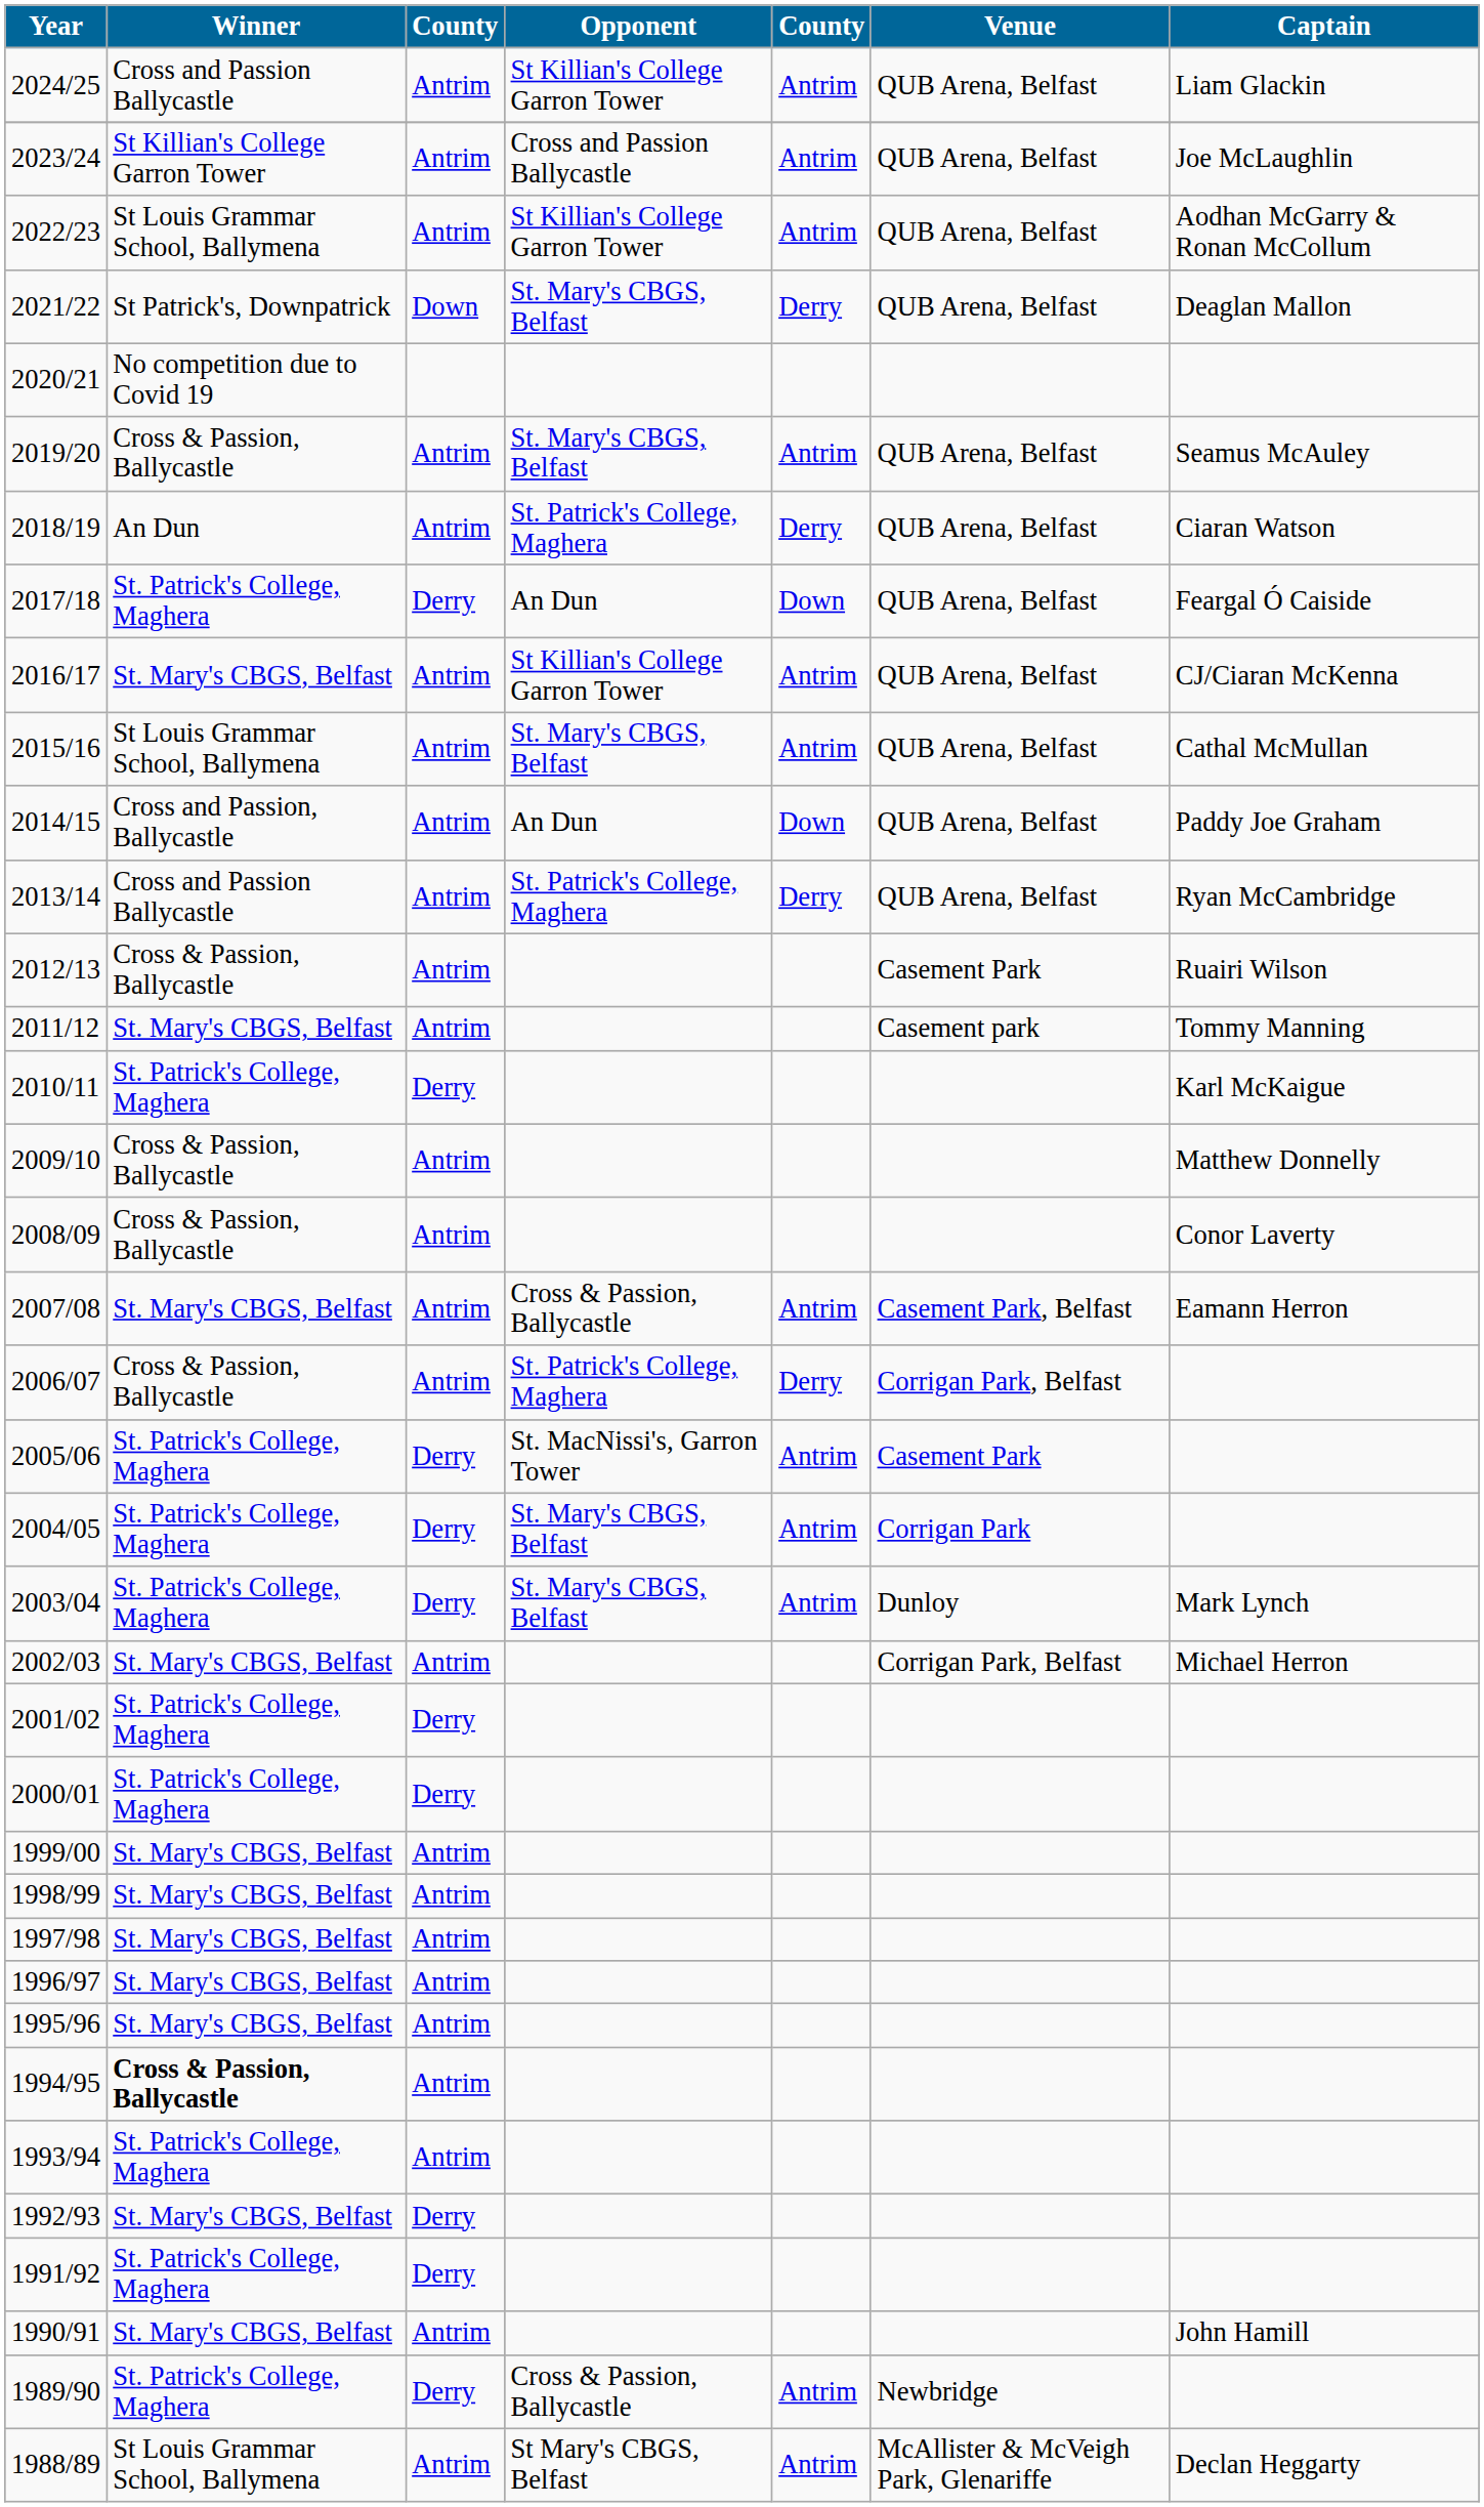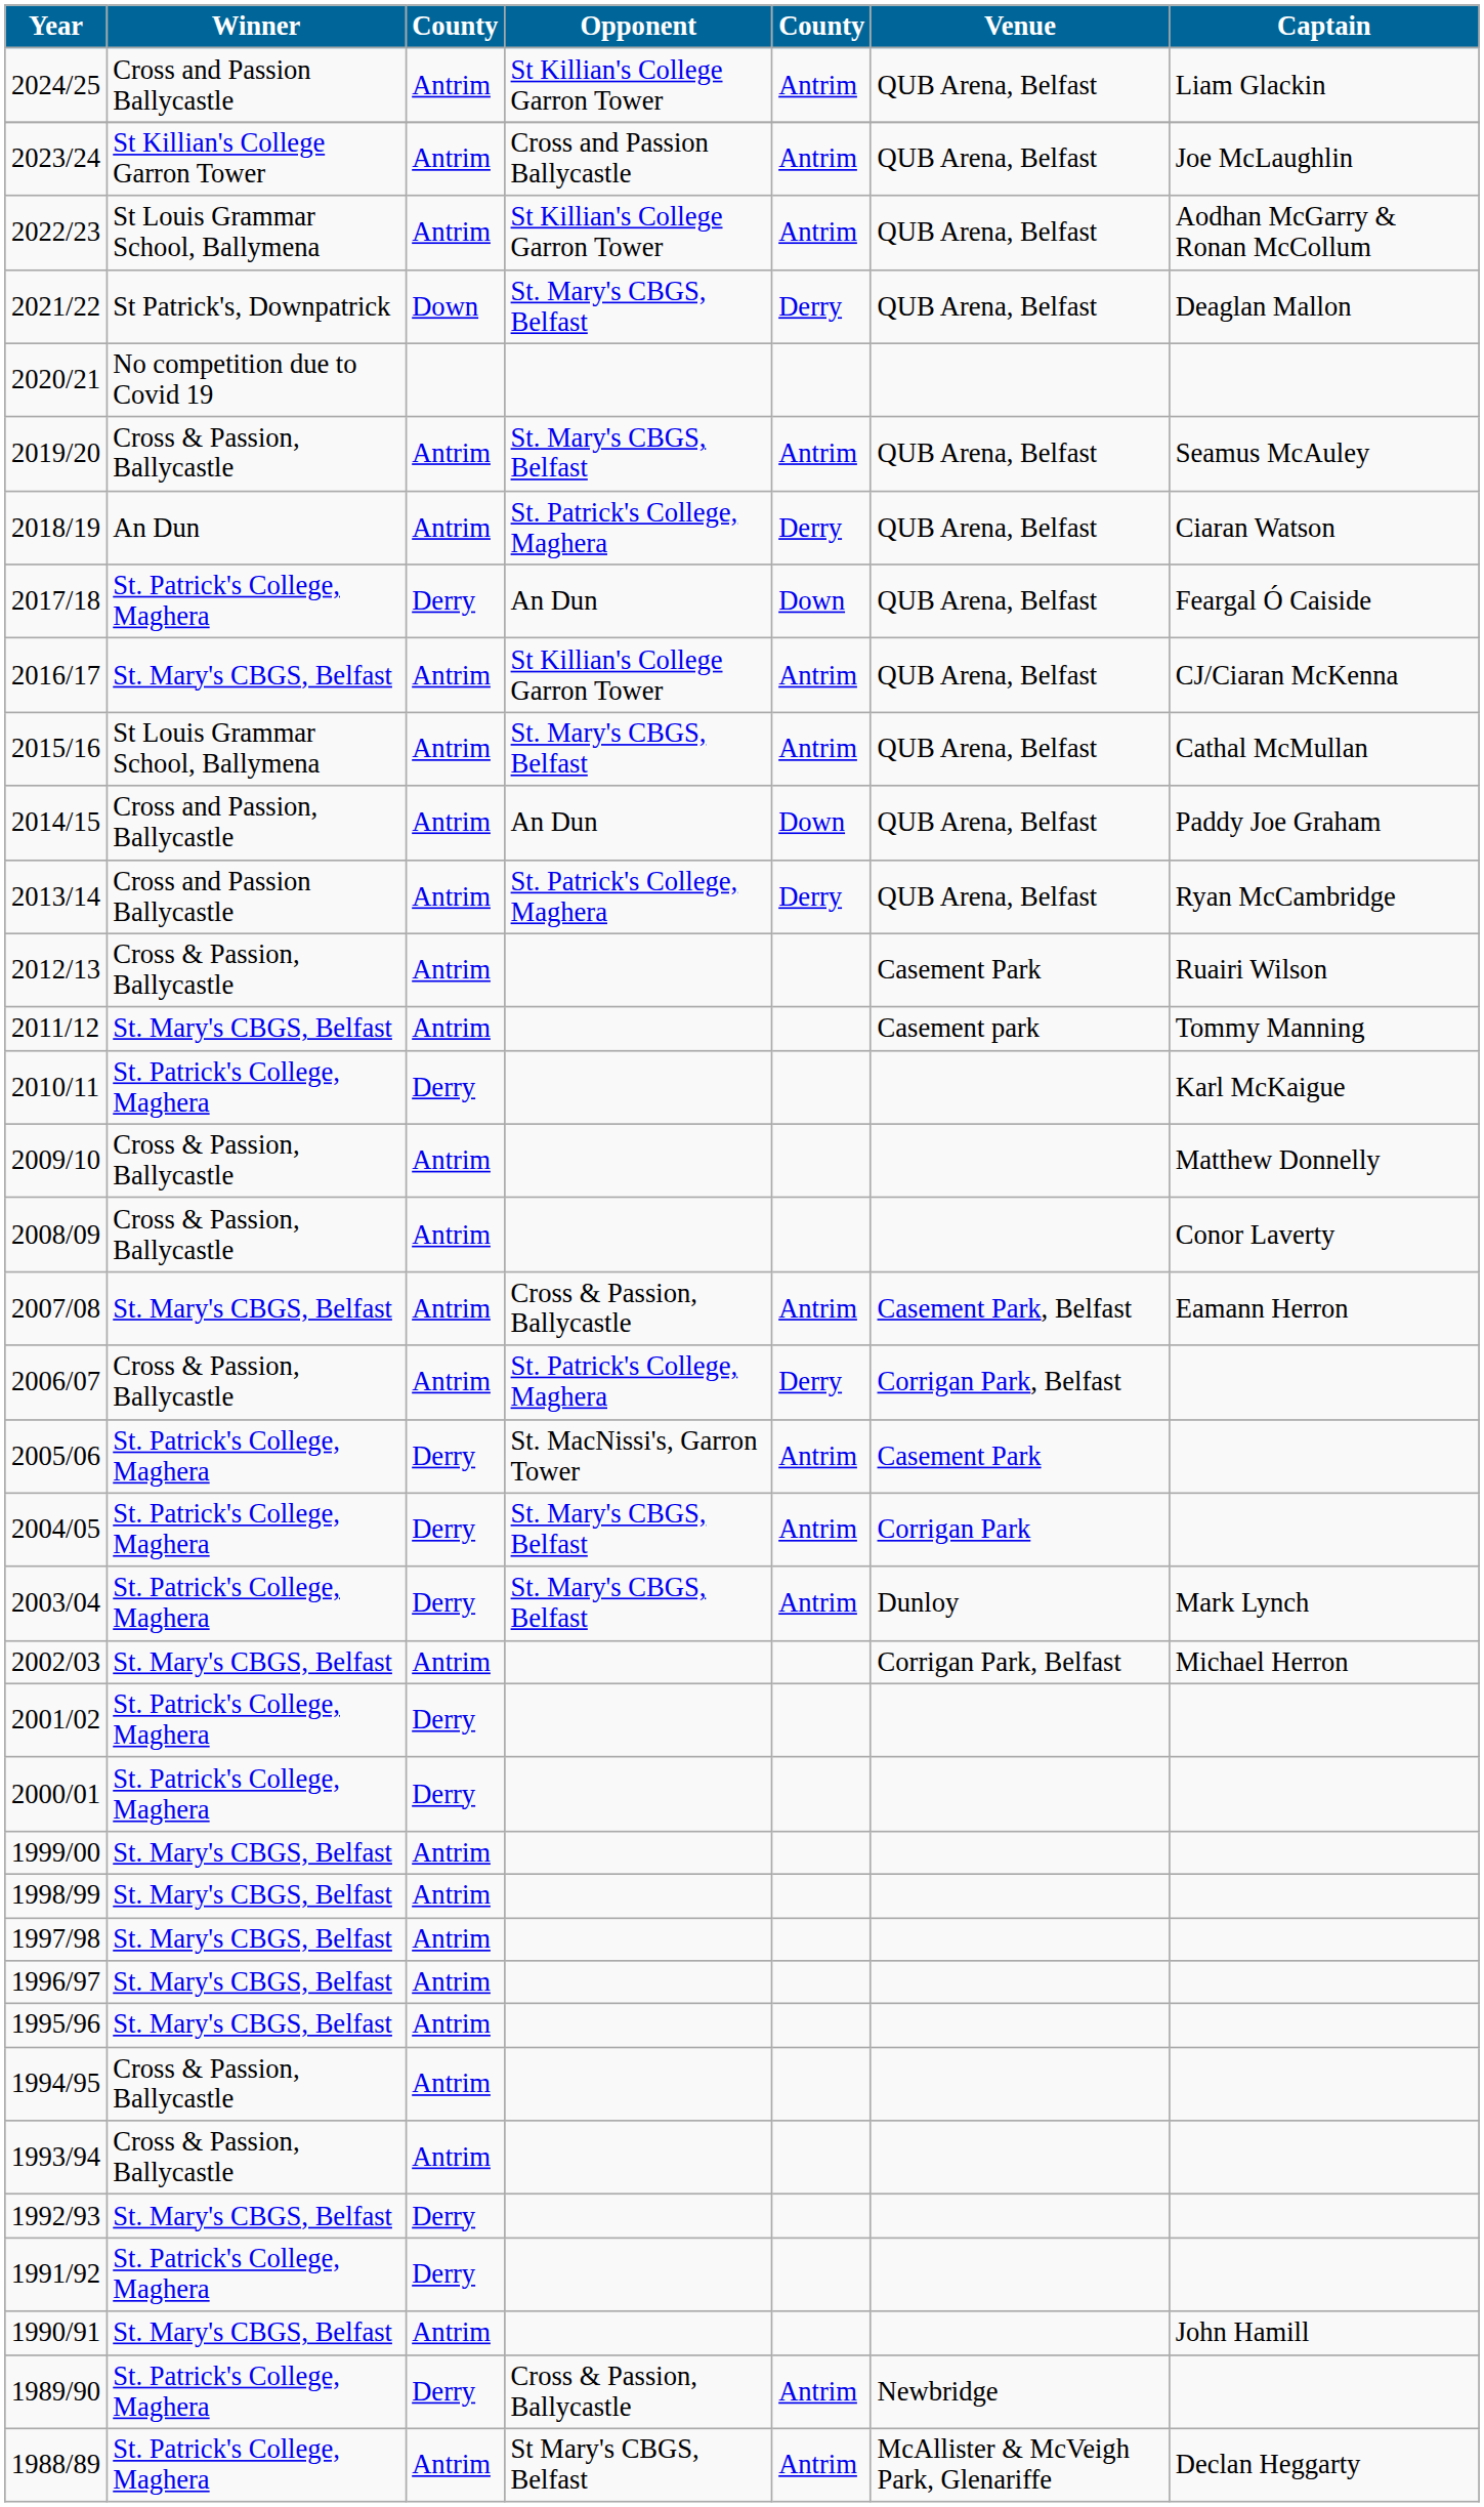1994/95 | Winner: bold -> normal
1993/94 | Winner: St. Patrick's College, Maghera -> Cross & Passion, Ballycastle
1988/89 | Winner: St Louis Grammar School, Ballymena -> St. Patrick's College, Maghera
